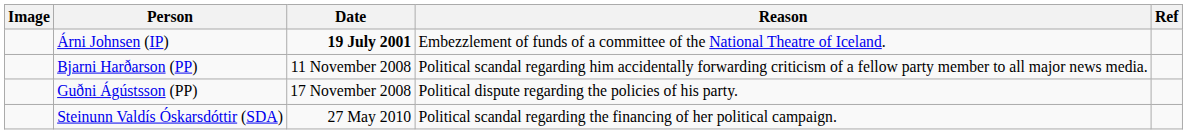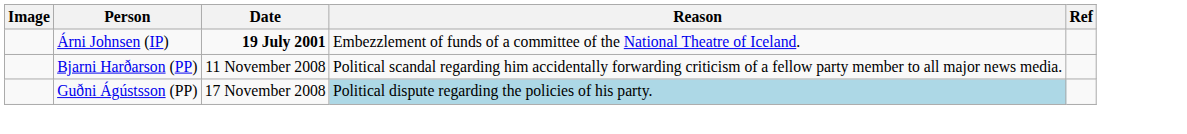Guðni Ágústsson (PP) | Reason: no background -> lightblue background
- row: Steinunn Valdís Óskarsdóttir (SDA) | 27 May 2010 | Political scandal regarding the financing of her political campaign.
